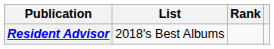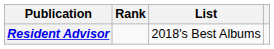columns swapped: List <-> Rank
